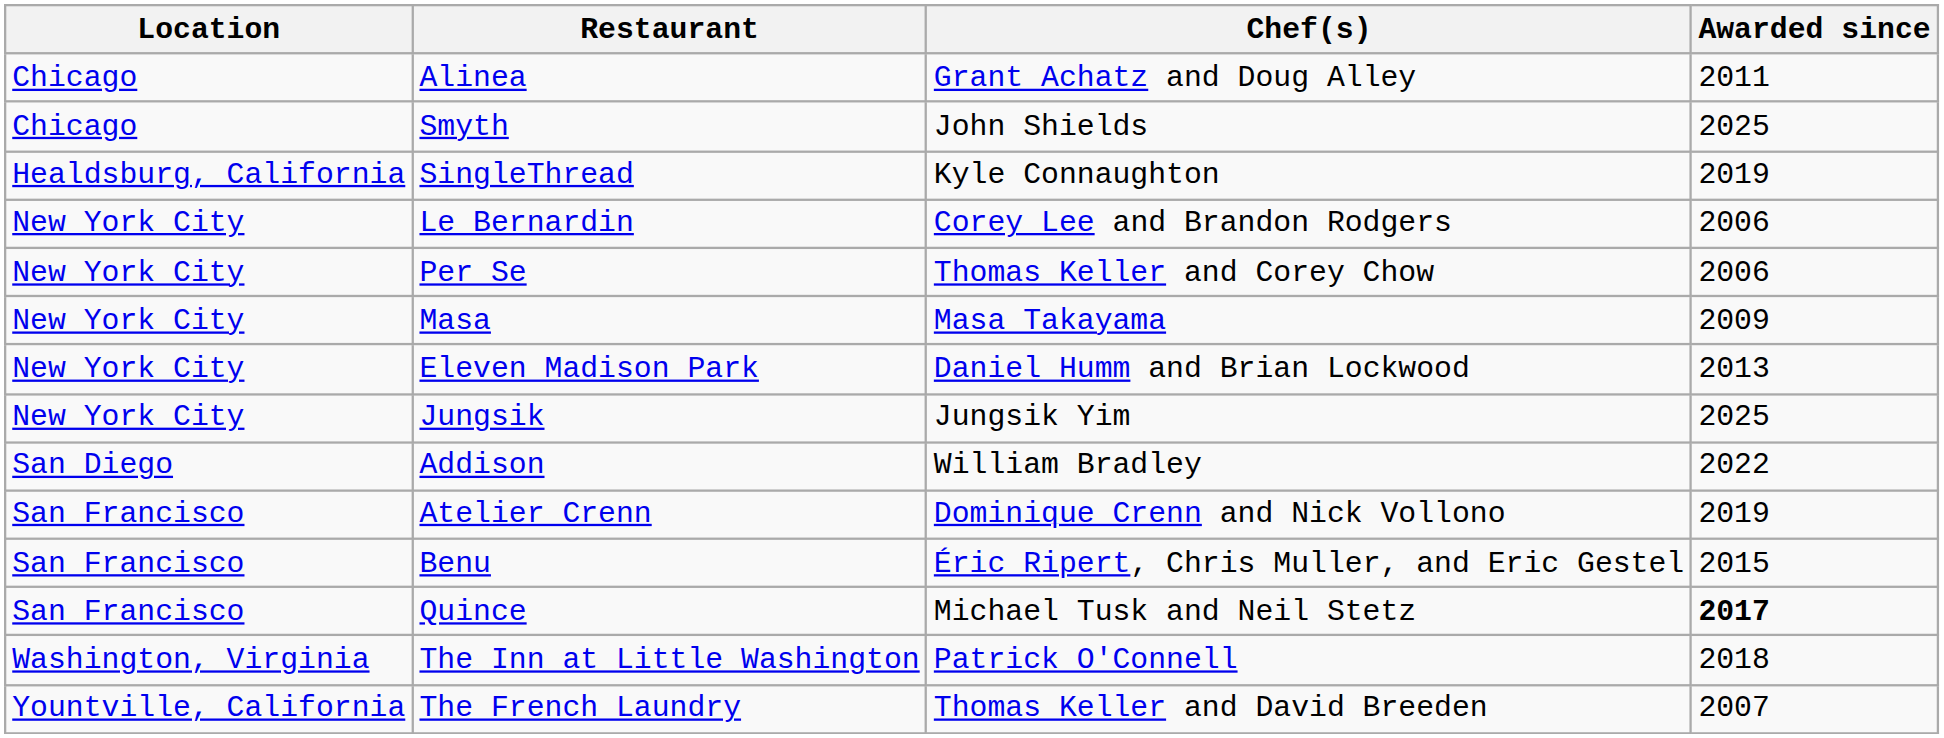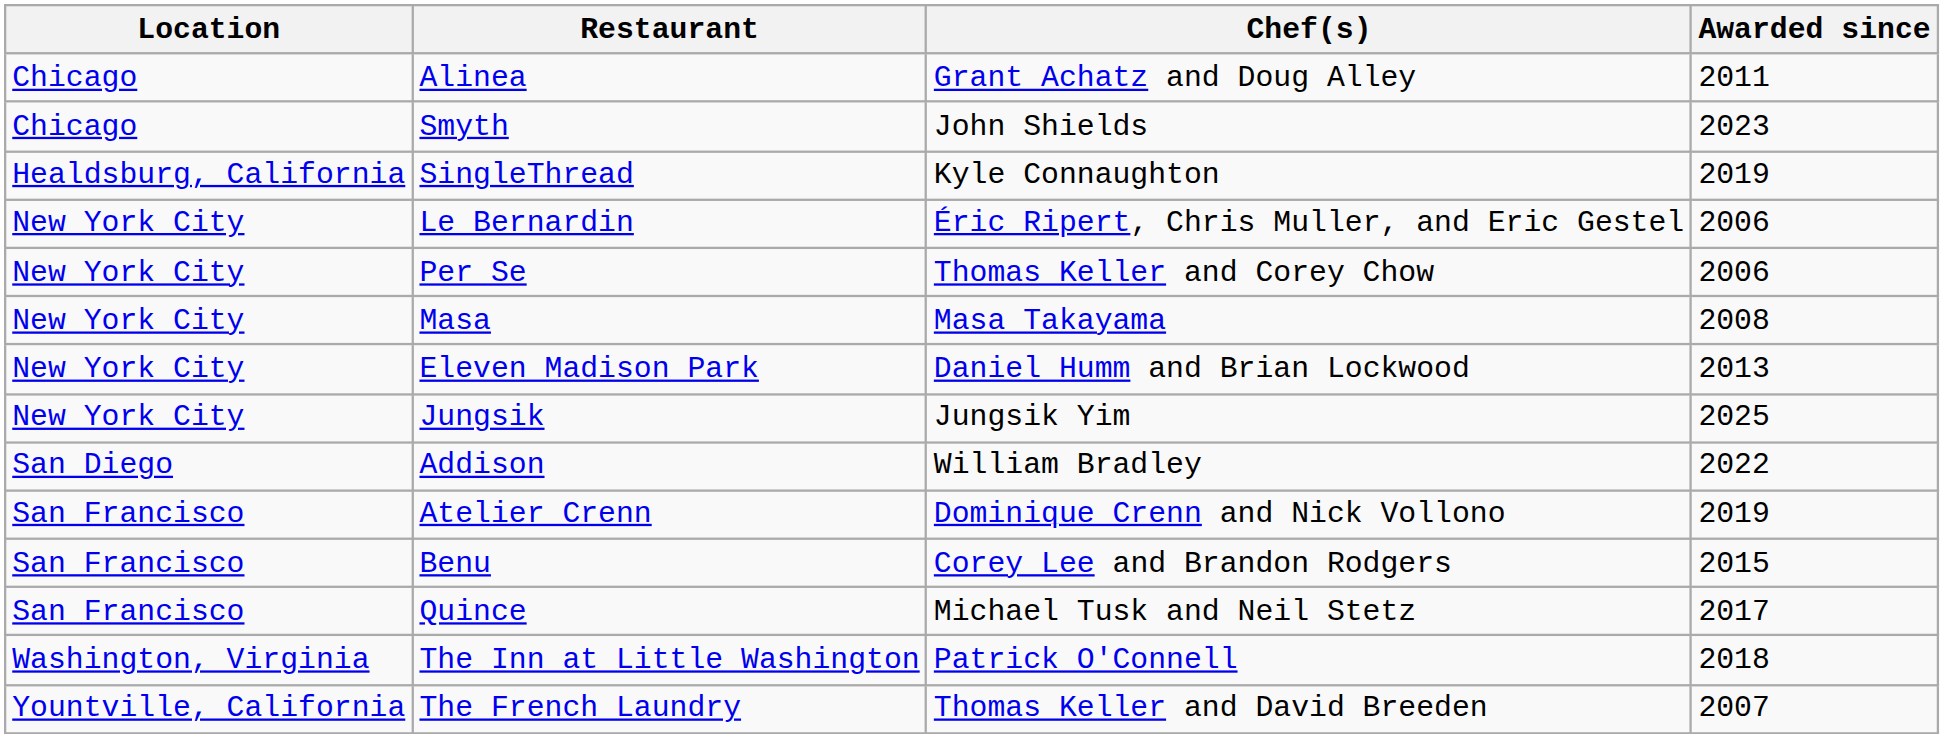Smyth | Awarded since: 2025 -> 2023
Le Bernardin | Chef(s): Corey Lee and Brandon Rodgers -> Éric Ripert, Chris Muller, and Eric Gestel
Masa | Awarded since: 2009 -> 2008
Benu | Chef(s): Éric Ripert, Chris Muller, and Eric Gestel -> Corey Lee and Brandon Rodgers
Quince | Awarded since: bold -> normal
